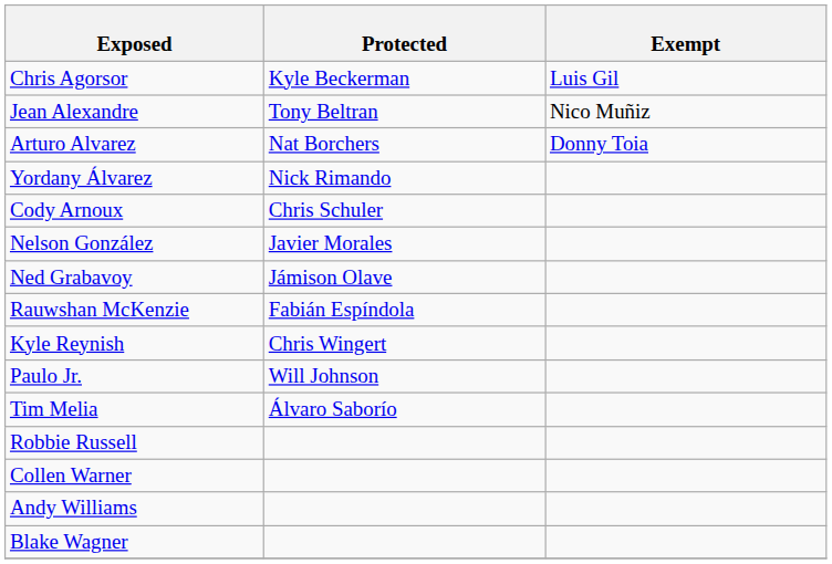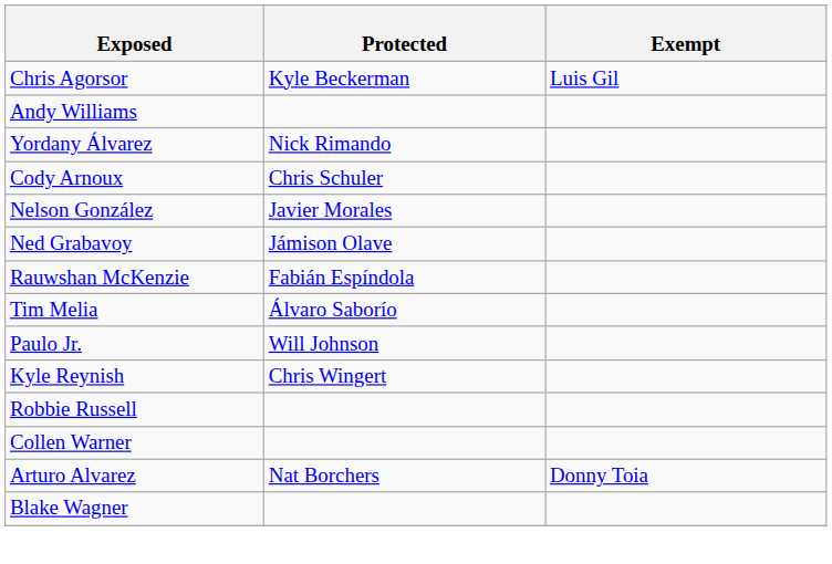- row: Jean Alexandre | Tony Beltran | Nico Muñiz
rows swapped: Arturo Alvarez <-> Andy Williams
rows swapped: Tim Melia <-> Kyle Reynish
